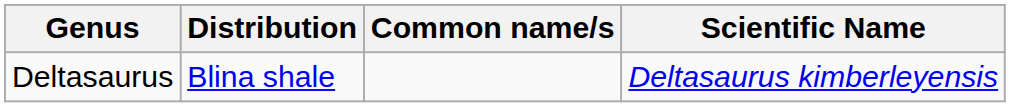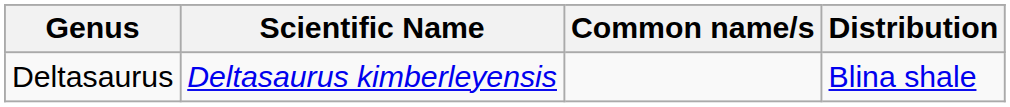columns swapped: Scientific Name <-> Distribution
